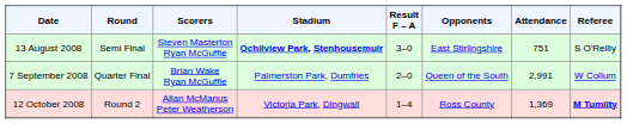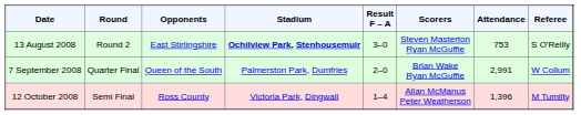columns swapped: Opponents <-> Scorers
13 August 2008 | Round: Semi Final -> Round 2
13 August 2008 | Attendance: 751 -> 753
12 October 2008 | Round: Round 2 -> Semi Final
12 October 2008 | Attendance: 1,369 -> 1,396
12 October 2008 | Referee: bold -> normal
